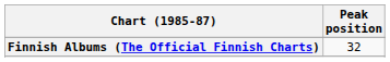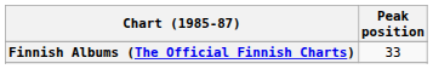Finnish Albums (The Official Finnish Charts) | Peak position: 32 -> 33
